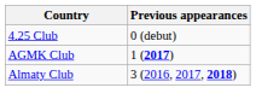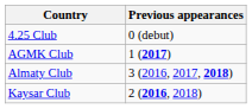+ row: Kaysar Club | 2 (2016, 2018)
